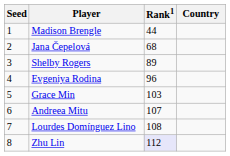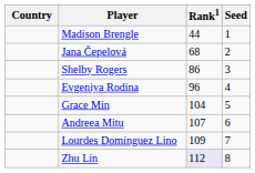columns swapped: Country <-> Seed
Shelby Rogers | Rank1: 89 -> 86
Grace Min | Rank1: 103 -> 104
Lourdes Domínguez Lino | Rank1: 108 -> 109
